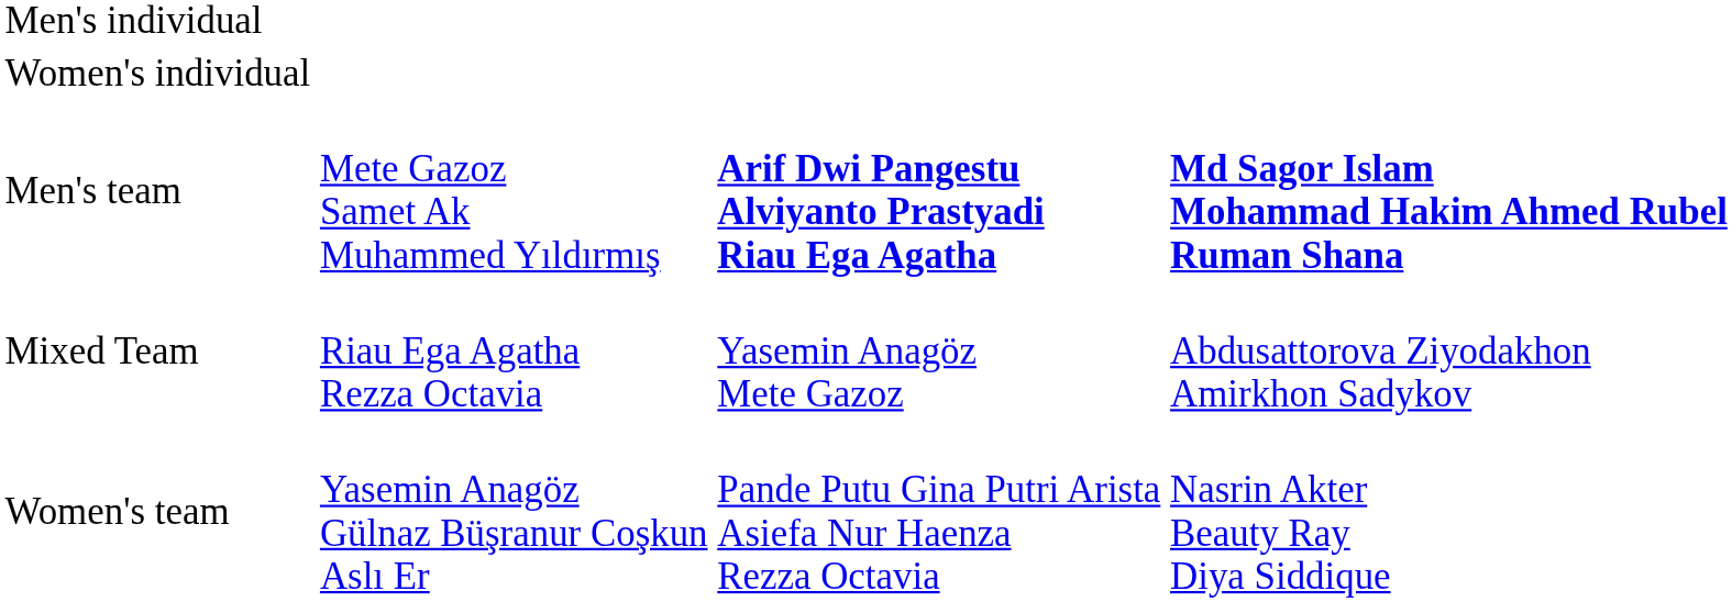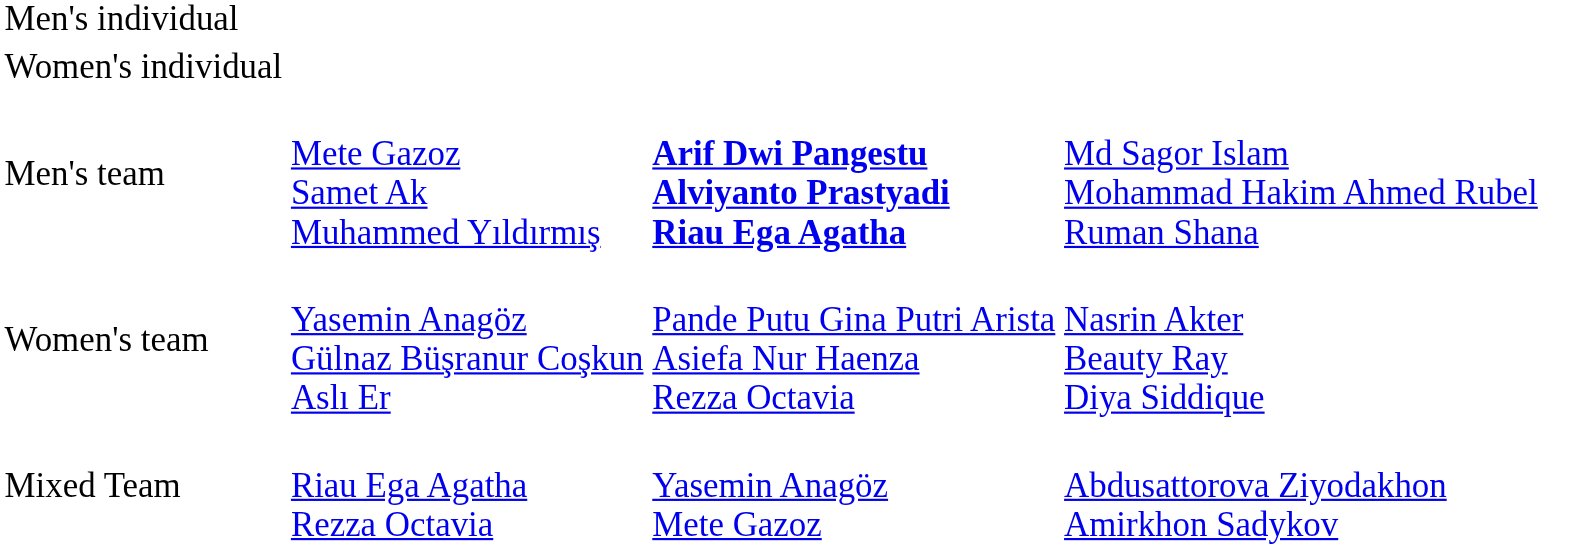Men's team | column 4: bold -> normal
rows swapped: Women's team <-> Mixed Team
